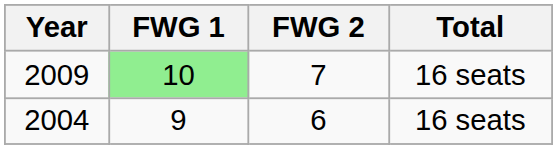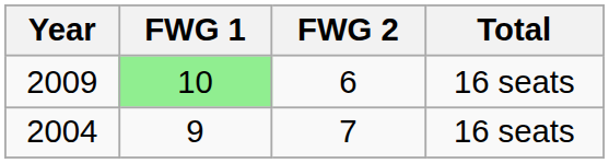2009 | FWG 2: 7 -> 6
2004 | FWG 2: 6 -> 7
